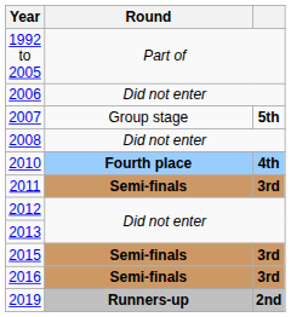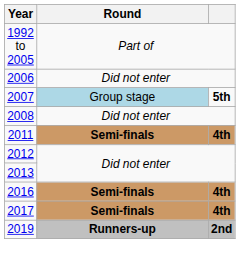2007 | Round: no background -> lightblue background
- row: 2010 | Fourth place | 4th
2011 | column 3: 3rd -> 4th
- row: 2015 | Semi-finals | 3rd
2016 | column 3: 3rd -> 4th
+ row: 2017 | Semi-finals | 4th
